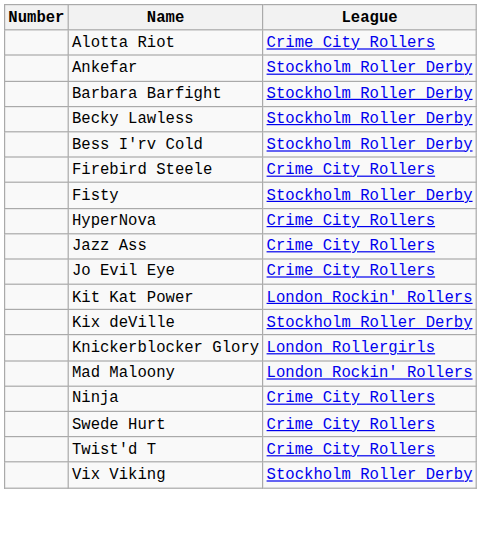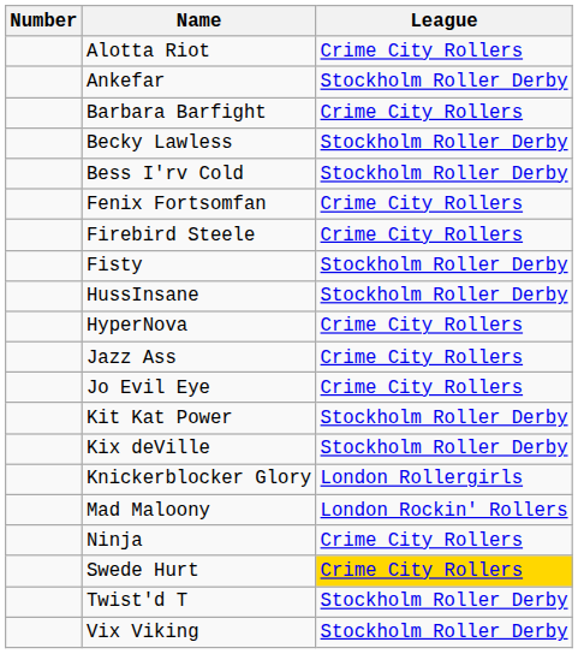Barbara Barfight | League: Stockholm Roller Derby -> Crime City Rollers
+ row: Fenix Fortsomfan | Crime City Rollers
+ row: HussInsane | Stockholm Roller Derby
Kit Kat Power | League: London Rockin' Rollers -> Stockholm Roller Derby
Swede Hurt | League: no background -> gold background
Twist'd T | League: Crime City Rollers -> Stockholm Roller Derby
